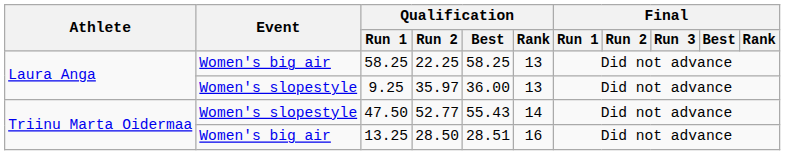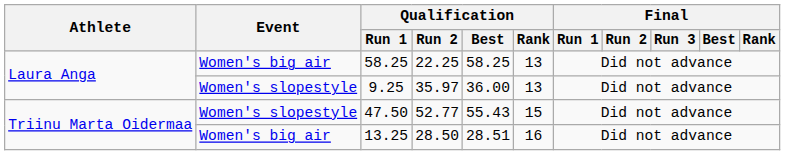47.50 | Qualification / Rank: 14 -> 15
